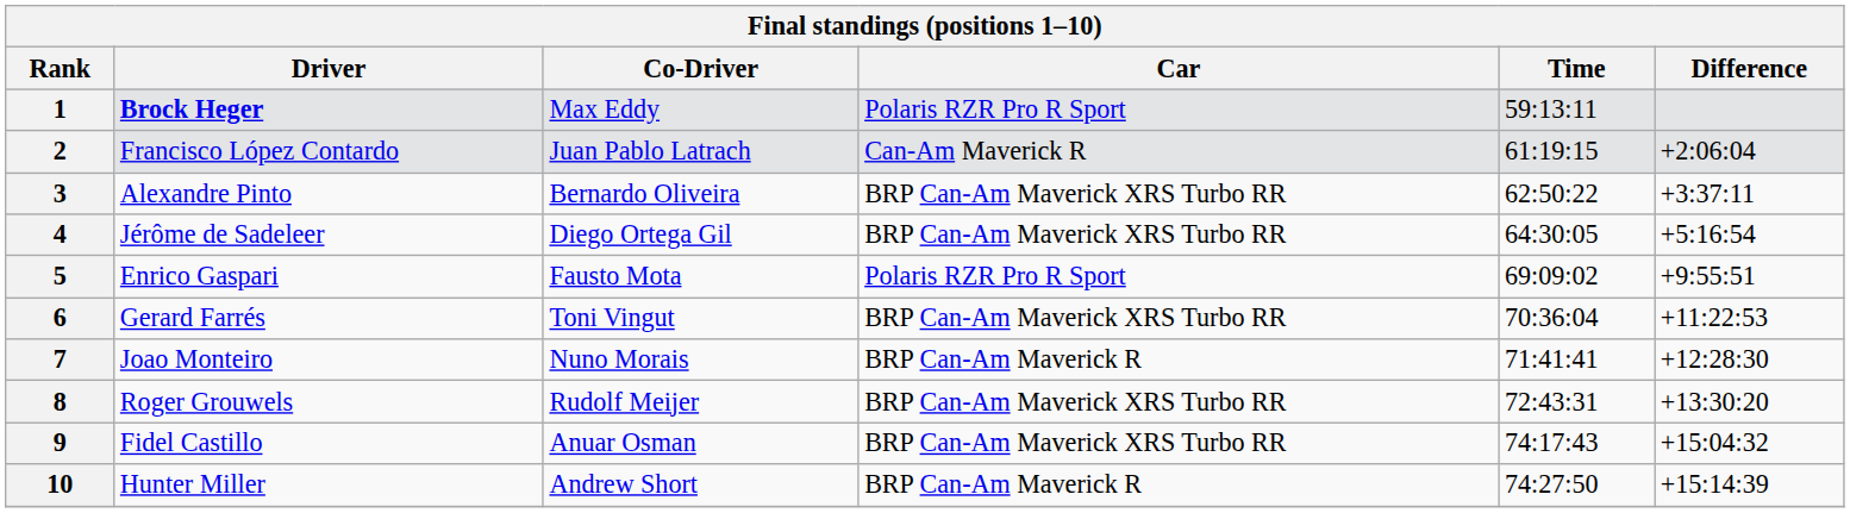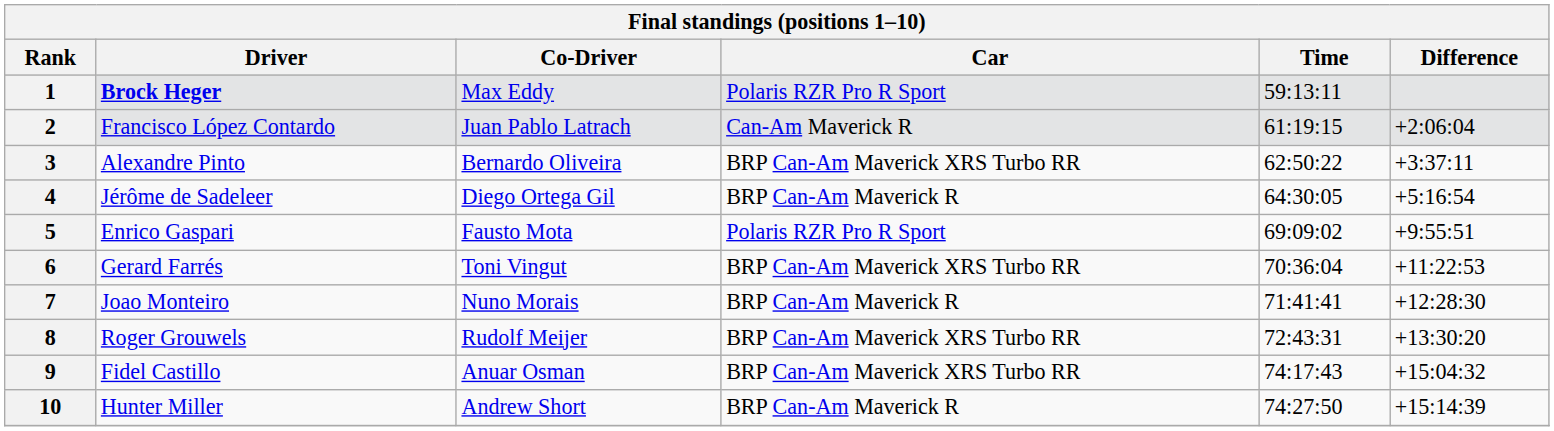4 | Car: BRP Can-Am Maverick XRS Turbo RR -> BRP Can-Am Maverick R
